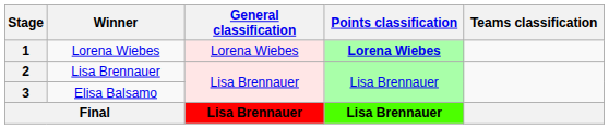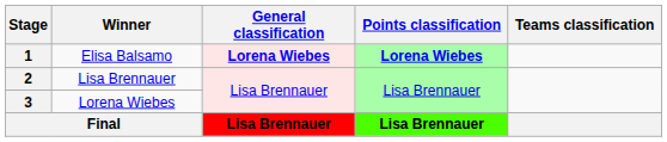1 | Winner: Lorena Wiebes -> Elisa Balsamo
1 | General classification: normal -> bold
3 | Winner: Elisa Balsamo -> Lorena Wiebes
